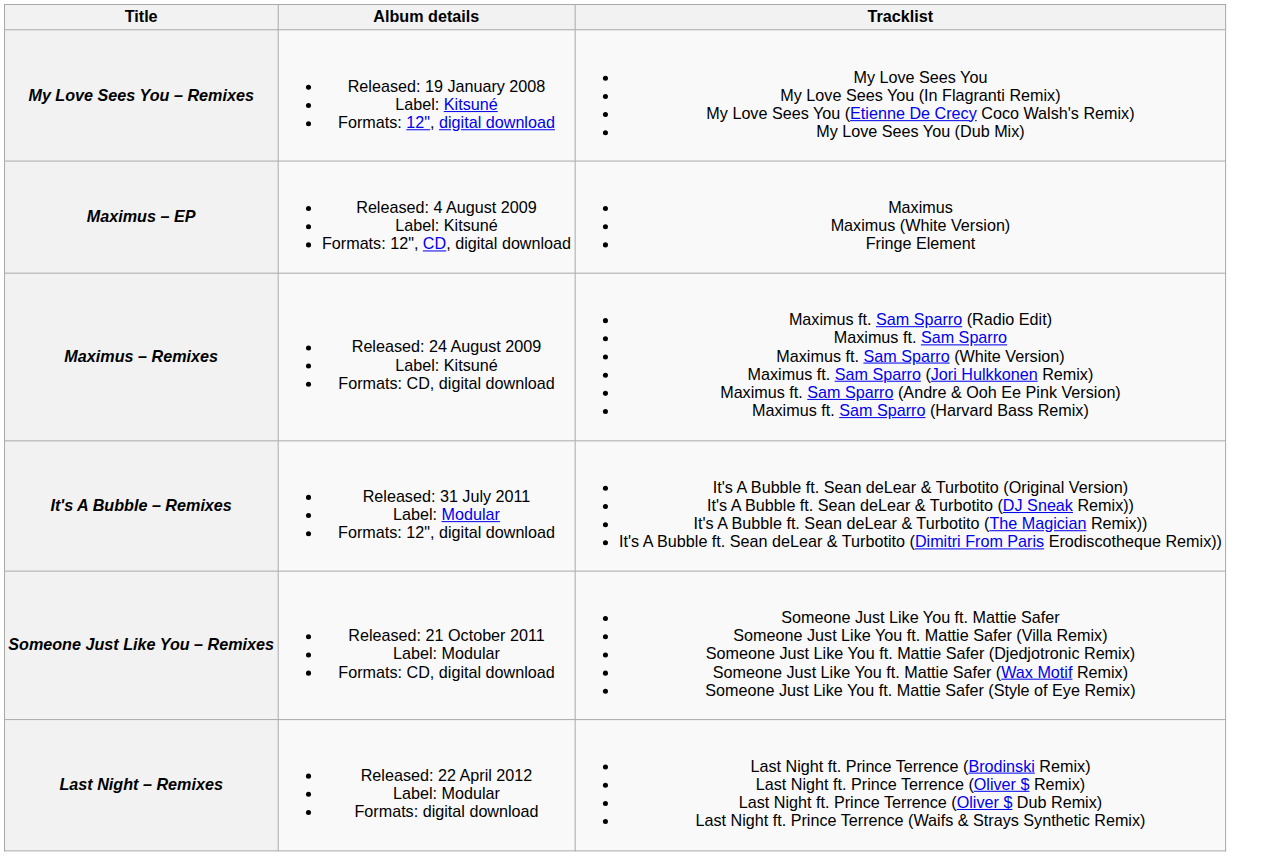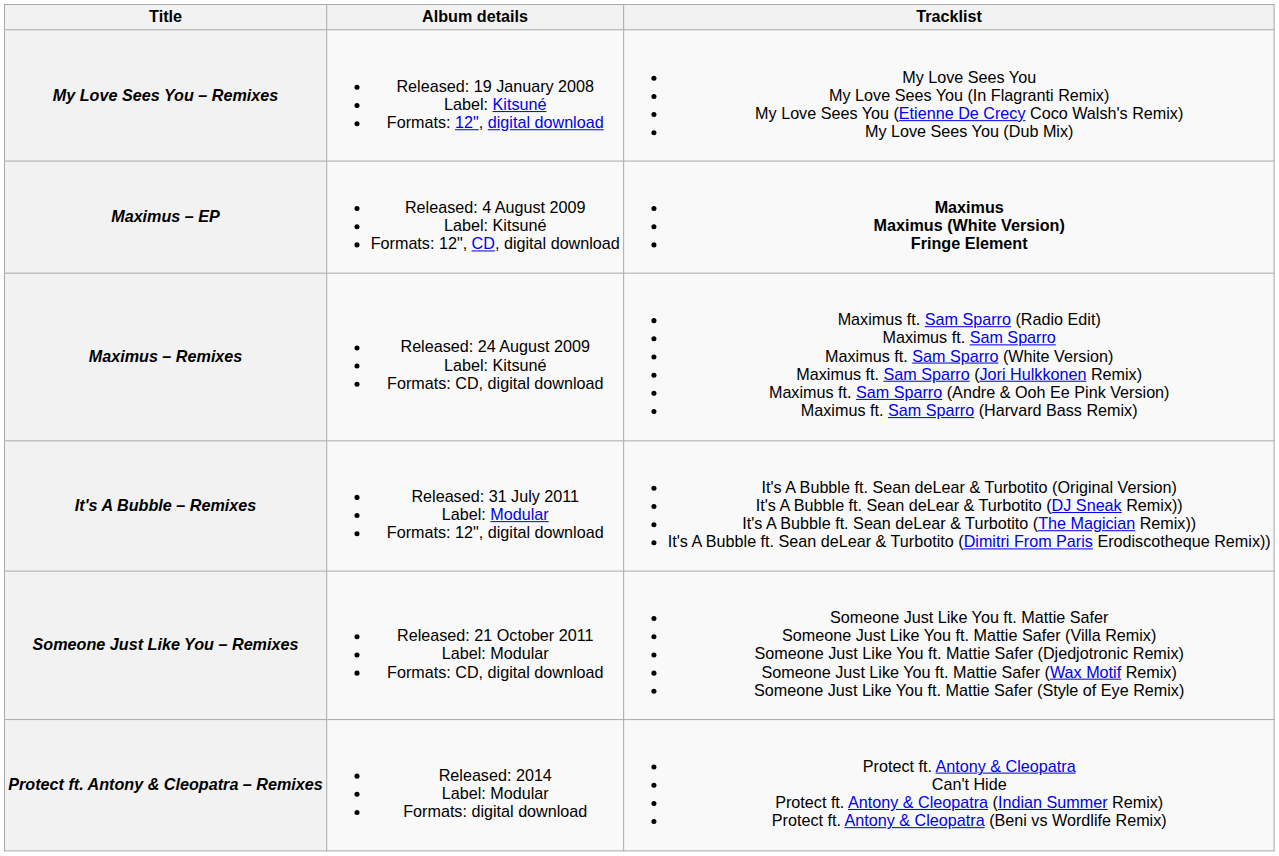Maximus – EP | Tracklist: normal -> bold
- row: Last Night – Remixes | Released: 22 April 2012 Label: Modular Formats: digital download | Last Night ft. Prince Terrence (Brodinski Remix) Last Night ft. Prince Terrence (Oliver $ Remix) Last Night ft. Prince Terrence (Oliver $ Dub Remix) Last Night ft. Prince Terrence (Waifs & Strays Synthetic Remix)
+ row: Protect ft. Antony & Cleopatra – Remixes | Released: 2014 Label: Modular Formats: digital download | Protect ft. Antony & Cleopatra Can't Hide Protect ft. Antony & Cleopatra (Indian Summer Remix) Protect ft. Antony & Cleopatra (Beni vs Wordlife Remix)
